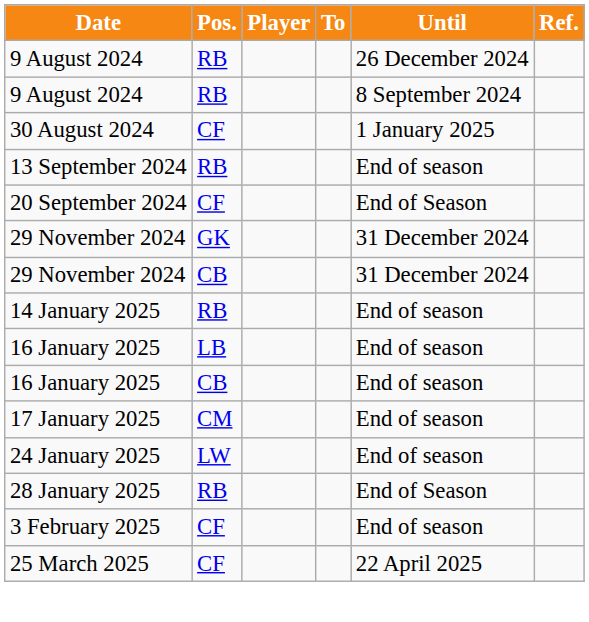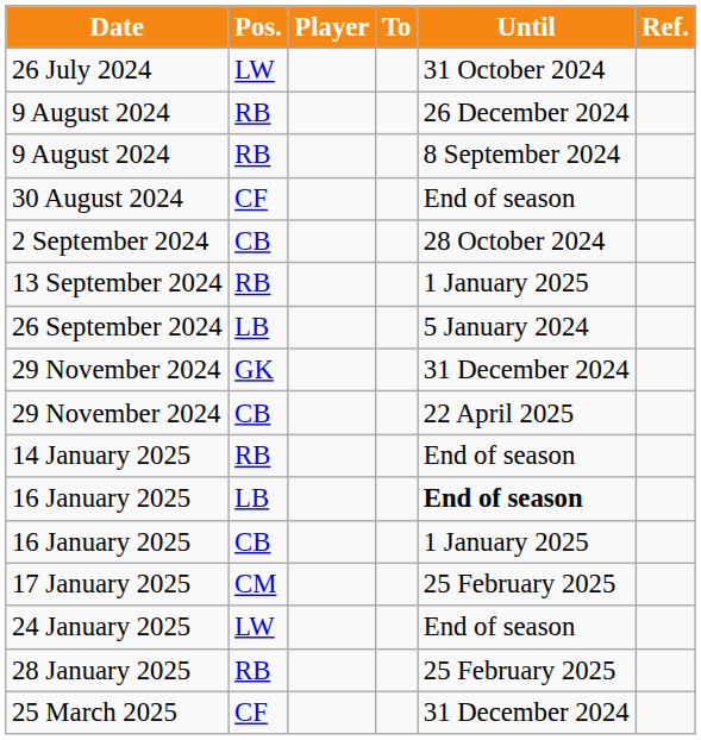+ row: 26 July 2024 | LW | 31 October 2024
30 August 2024 | Until: 1 January 2025 -> End of season
+ row: 2 September 2024 | CB | 28 October 2024
13 September 2024 | Until: End of season -> 1 January 2025
- row: 20 September 2024 | CF | End of Season
+ row: 26 September 2024 | LB | 5 January 2024
29 November 2024 / CB | Until: 31 December 2024 -> 22 April 2025
16 January 2025 / LB | Until: normal -> bold
16 January 2025 / CB | Until: End of season -> 1 January 2025
17 January 2025 | Until: End of season -> 25 February 2025
28 January 2025 | Until: End of Season -> 25 February 2025
- row: 3 February 2025 | CF | End of season
25 March 2025 | Until: 22 April 2025 -> 31 December 2024
